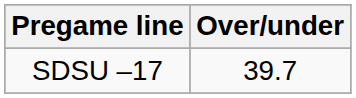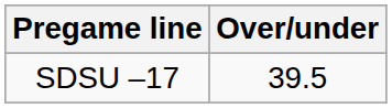SDSU –17 | Over/under: 39.7 -> 39.5
